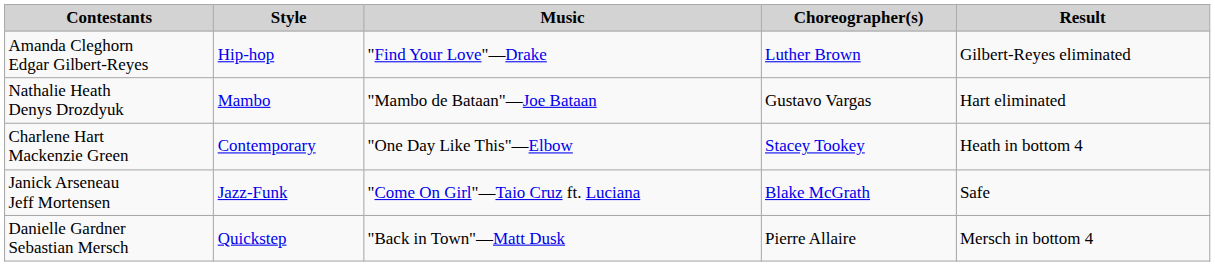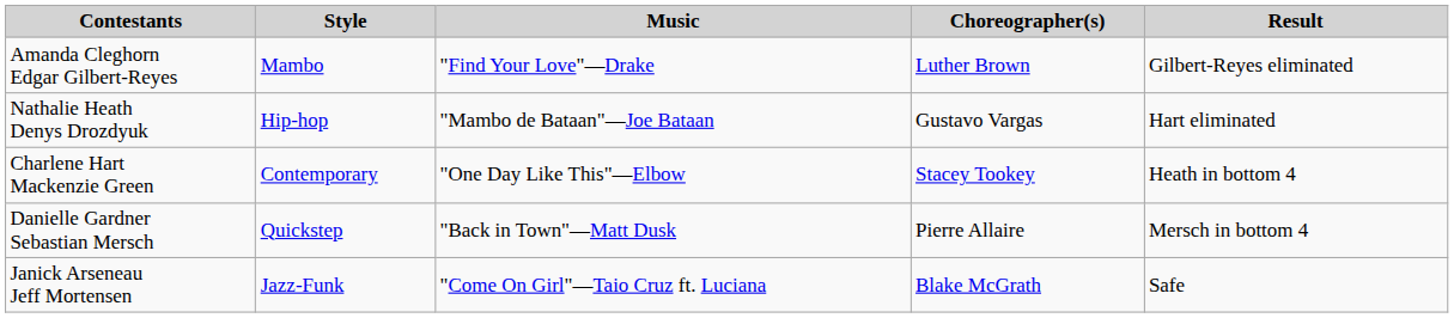Amanda Cleghorn Edgar Gilbert-Reyes | Style: Hip-hop -> Mambo
Nathalie Heath Denys Drozdyuk | Style: Mambo -> Hip-hop
rows swapped: Janick Arseneau Jeff Mortensen <-> Danielle Gardner Sebastian Mersch
